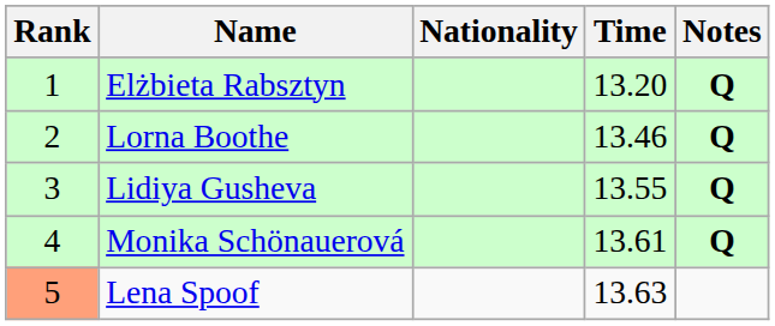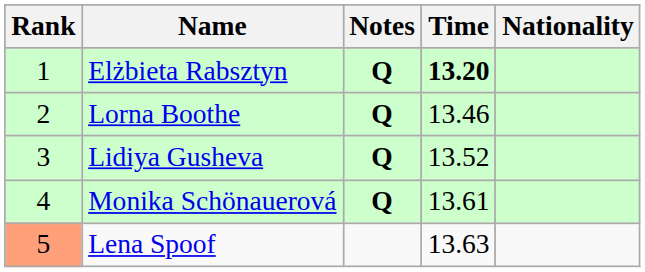columns swapped: Nationality <-> Notes
Elżbieta Rabsztyn | Time: normal -> bold
Lidiya Gusheva | Time: 13.55 -> 13.52
